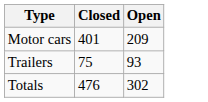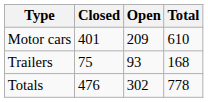+ column: Total | 610 | 168 | 778
